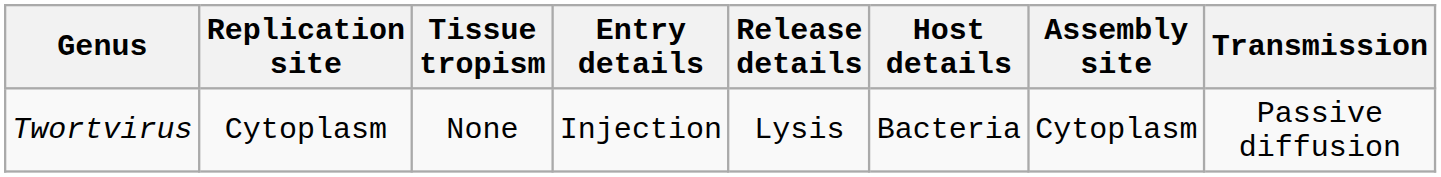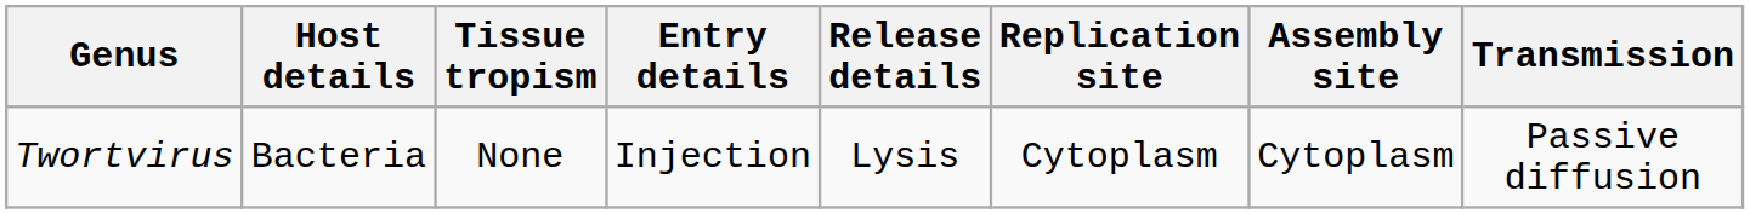columns swapped: Host details <-> Replication site
